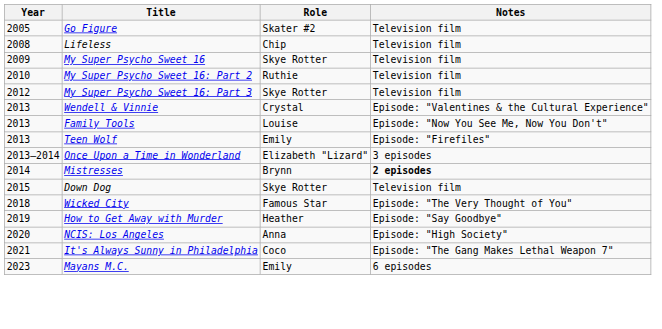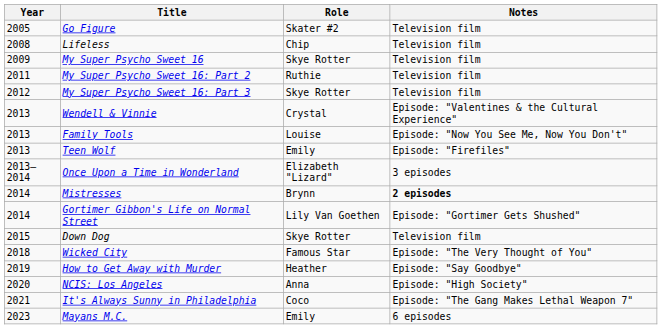My Super Psycho Sweet 16: Part 2 | Year: 2010 -> 2011
+ row: 2014 | Gortimer Gibbon's Life on Normal Street | Lily Van Goethen | Episode: "Gortimer Gets Shushed"
